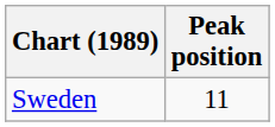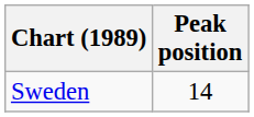Sweden | Peak position: 11 -> 14
